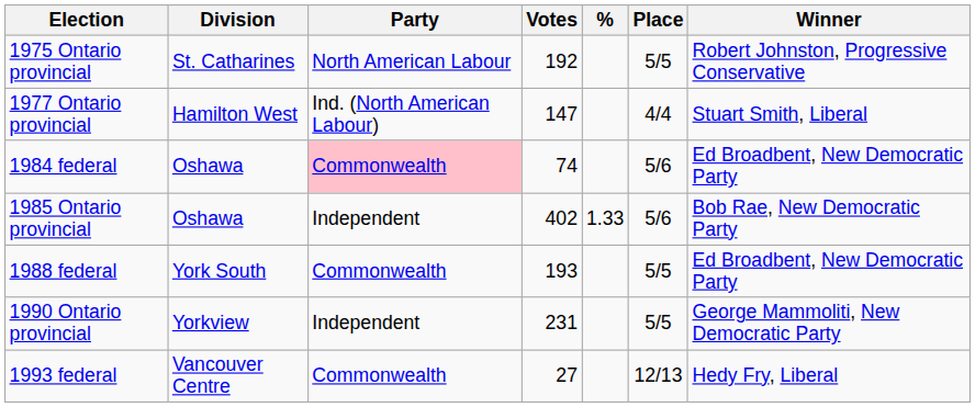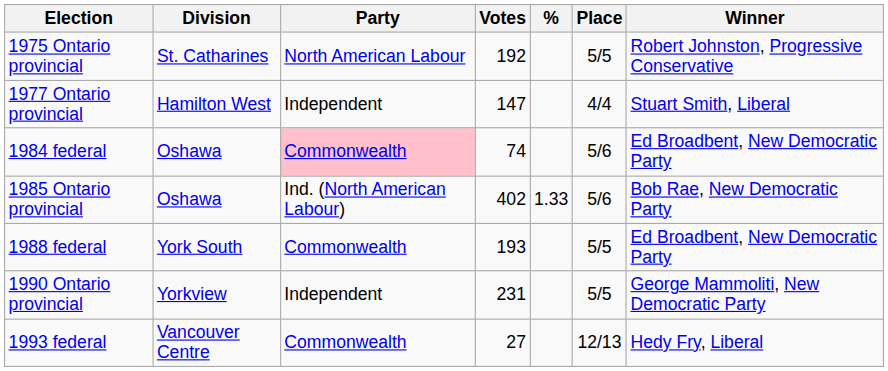1977 Ontario provincial | Party: Ind. (North American Labour) -> Independent
1985 Ontario provincial | Party: Independent -> Ind. (North American Labour)
